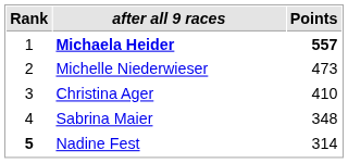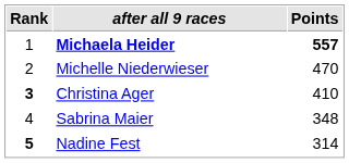Michelle Niederwieser | Points: 473 -> 470
Christina Ager | Rank: normal -> bold
